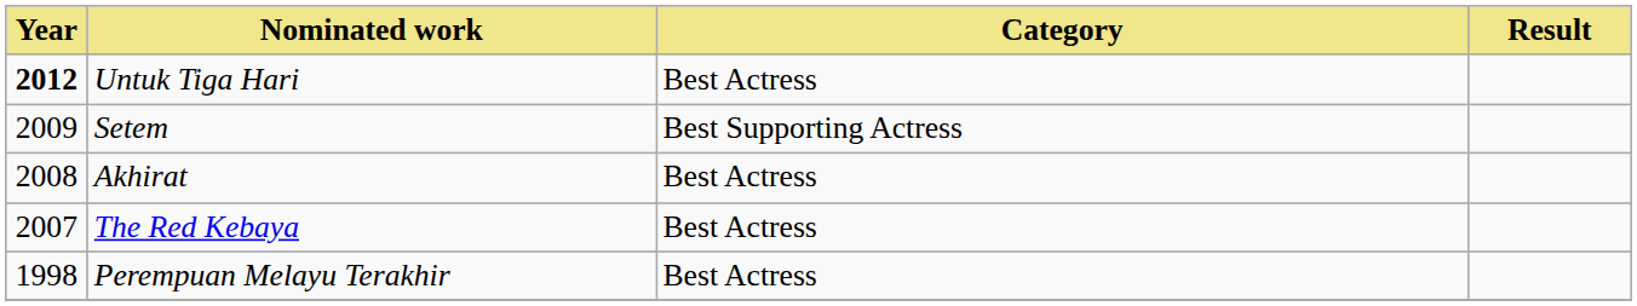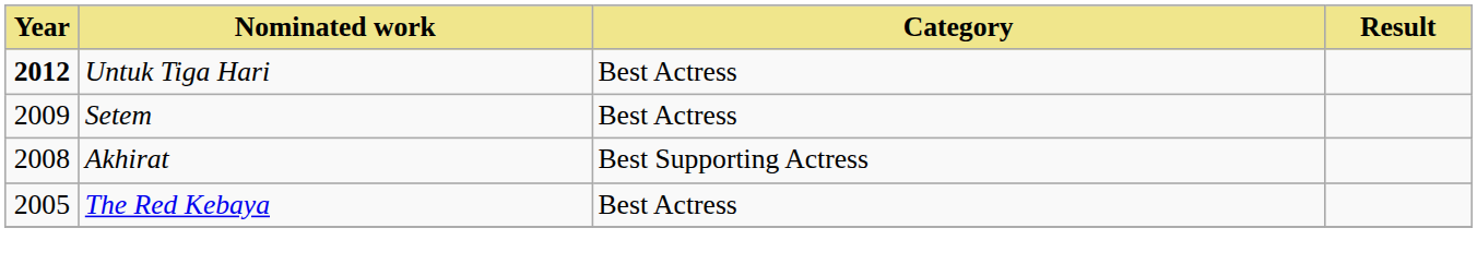Setem | Category: Best Supporting Actress -> Best Actress
Akhirat | Category: Best Actress -> Best Supporting Actress
The Red Kebaya | Year: 2007 -> 2005
- row: 1998 | Perempuan Melayu Terakhir | Best Actress
